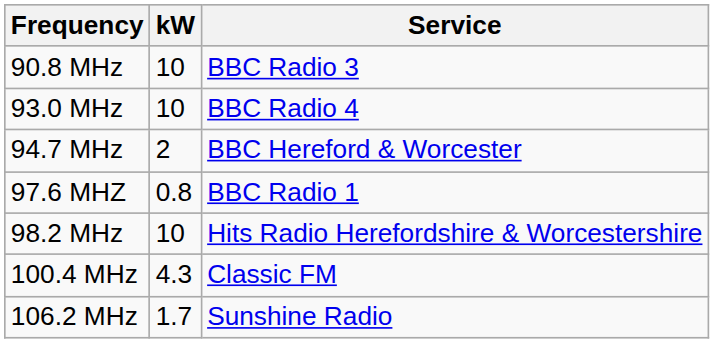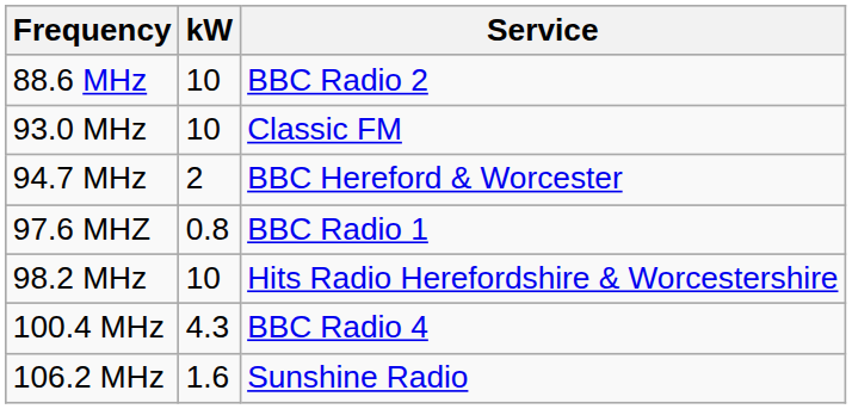+ row: 88.6 MHz | 10 | BBC Radio 2
- row: 90.8 MHz | 10 | BBC Radio 3
93.0 MHz | Service: BBC Radio 4 -> Classic FM
100.4 MHz | Service: Classic FM -> BBC Radio 4
106.2 MHz | kW: 1.7 -> 1.6
